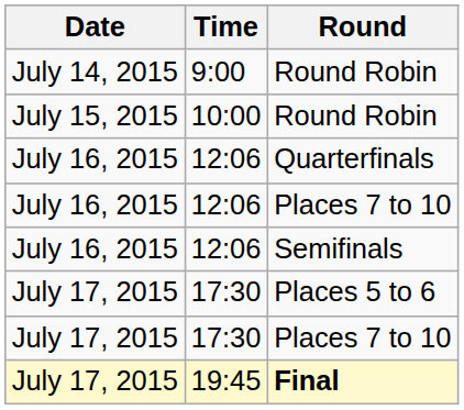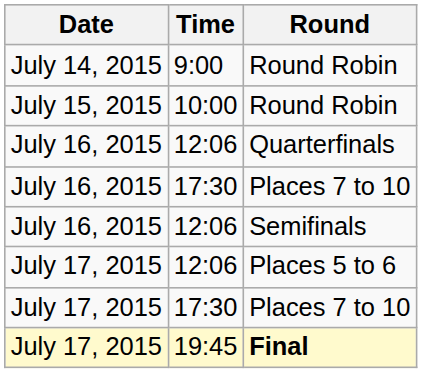July 16, 2015 / Places 7 to 10 | Time: 12:06 -> 17:30
Places 5 to 6 | Time: 17:30 -> 12:06
